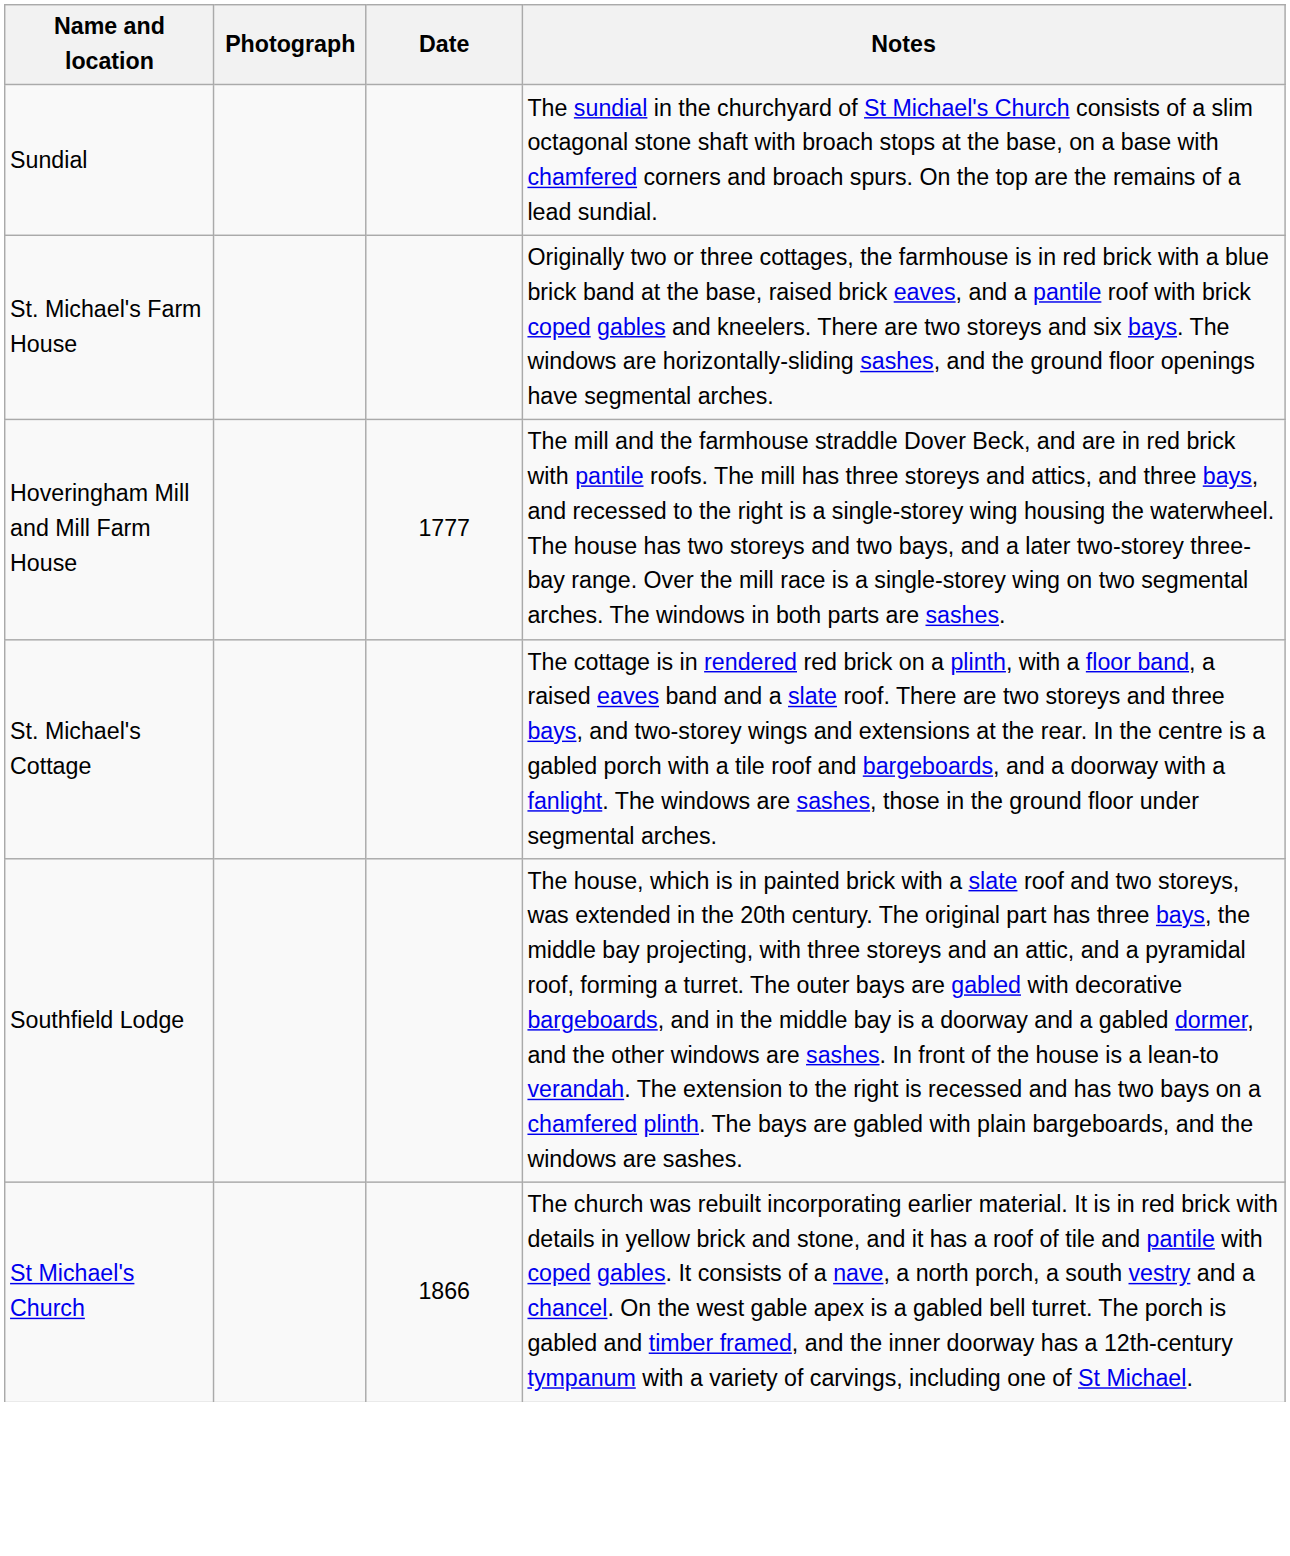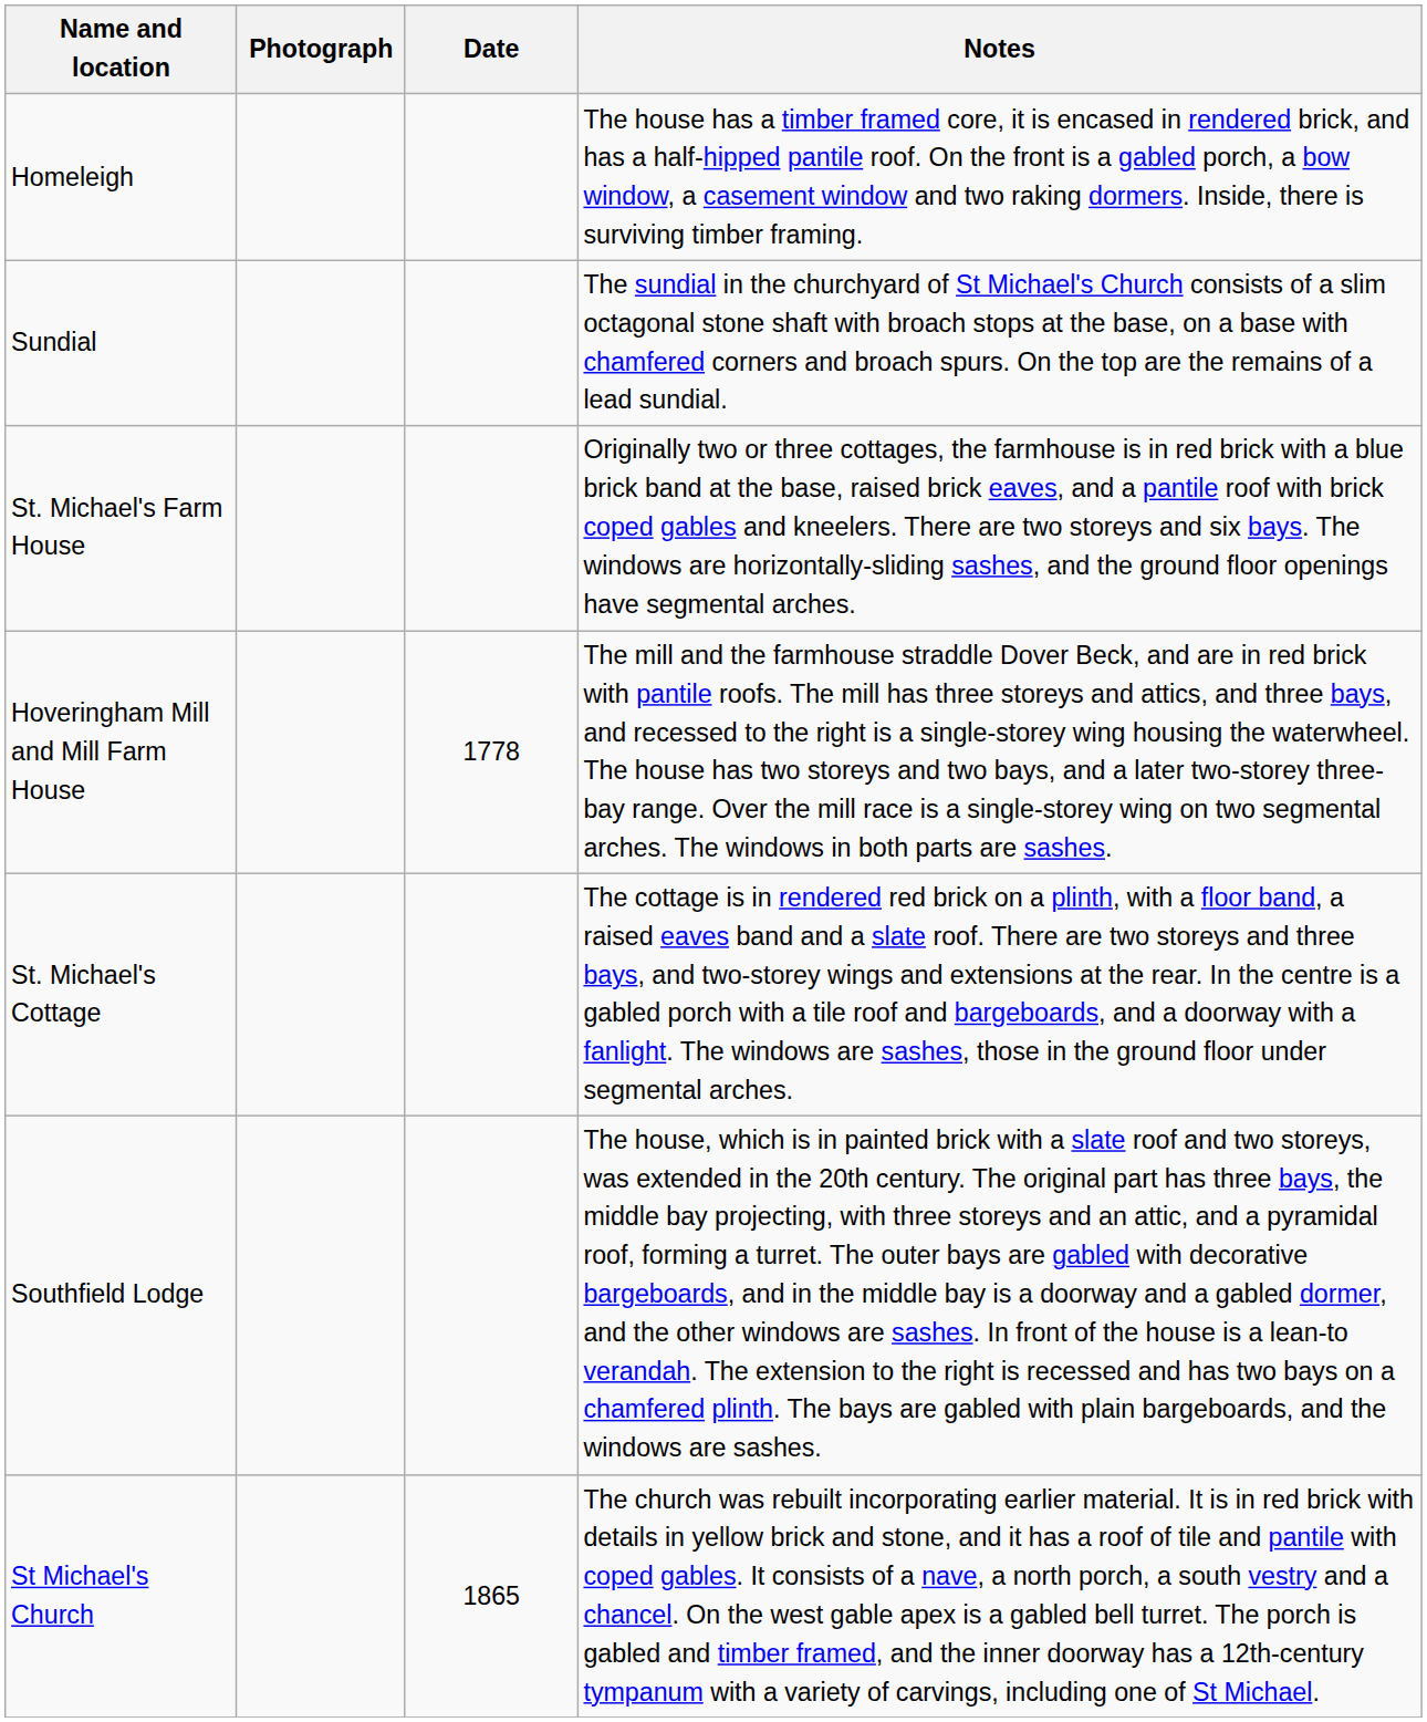+ row: Homeleigh | The house has a timber framed core, it is encased in rendered brick, and has a half-hipped pantile roof. On the front is a gabled porch, a bow window, a casement window and two raking dormers. Inside, there is surviving timber framing.
Hoveringham Mill and Mill Farm House | Date: 1777 -> 1778
St Michael's Church | Date: 1866 -> 1865
